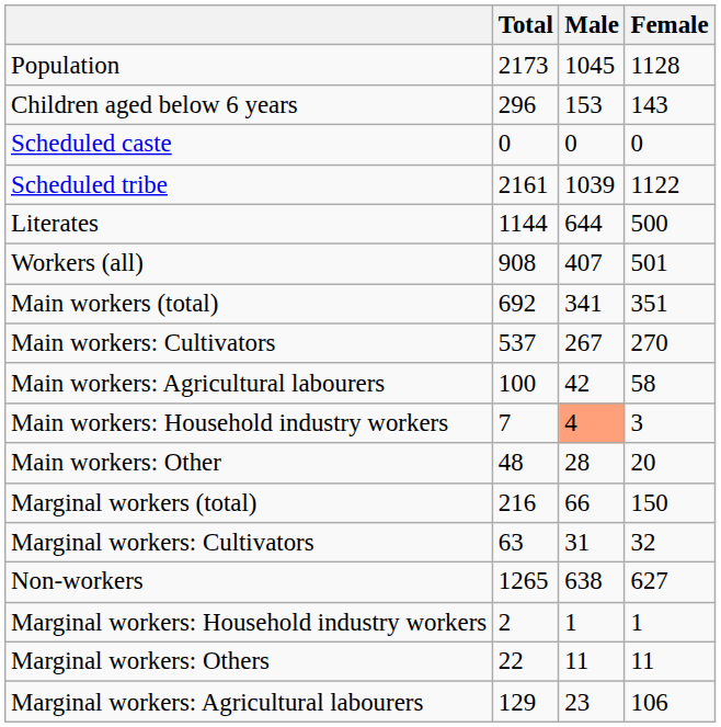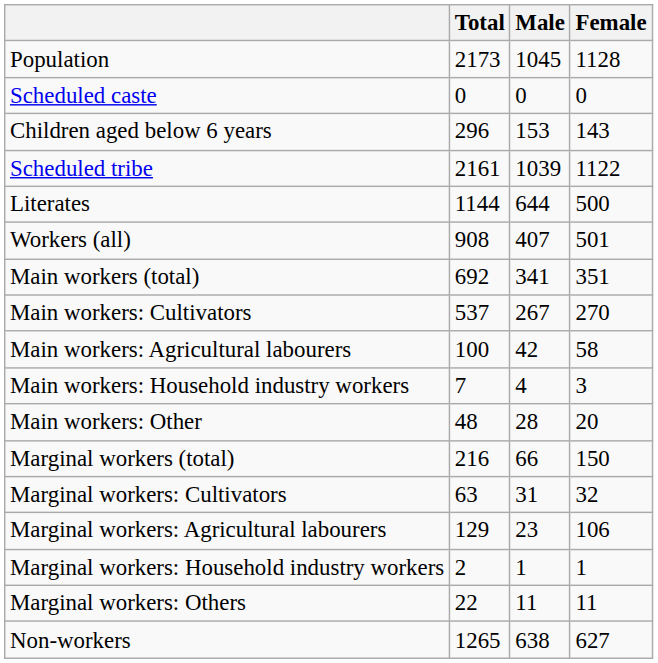rows swapped: Children aged below 6 years <-> Scheduled caste
Main workers: Household industry workers | Male: lightsalmon background -> no background
rows swapped: Marginal workers: Agricultural labourers <-> Non-workers
